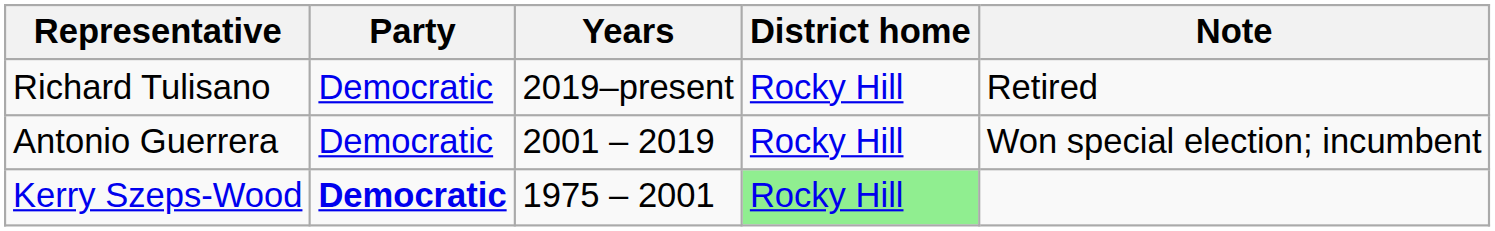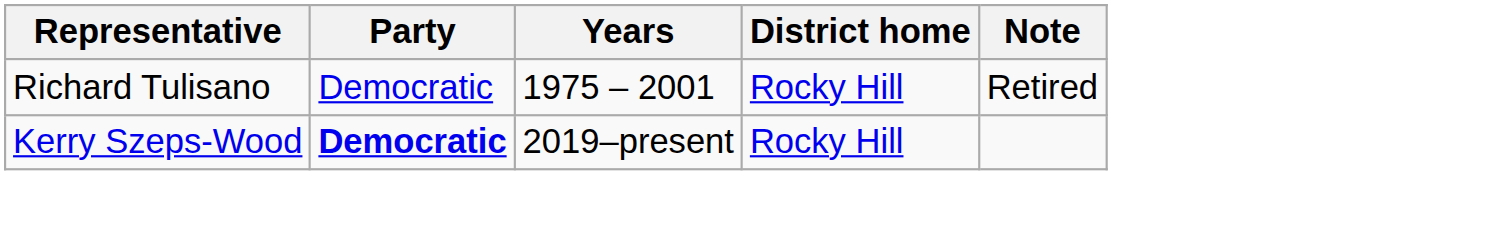Richard Tulisano | Years: 2019–present -> 1975 – 2001
- row: Antonio Guerrera | Democratic | 2001 – 2019 | Rocky Hill | Won special election; incumbent
Kerry Szeps-Wood | Years: 1975 – 2001 -> 2019–present
Kerry Szeps-Wood | District home: lightgreen background -> no background
